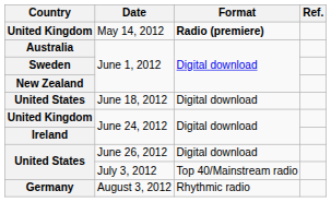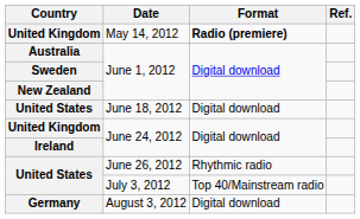United States / June 26, 2012 | Format: Digital download -> Rhythmic radio
Germany | Format: Rhythmic radio -> Digital download
